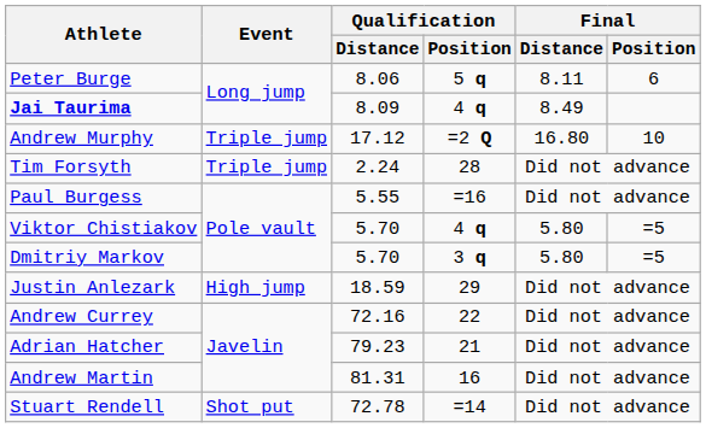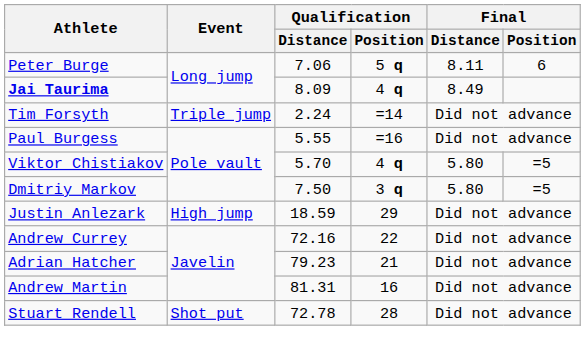Peter Burge | Qualification / Distance: 8.06 -> 7.06
- row: Andrew Murphy | Triple jump | 17.12 | =2 Q | 16.80 | 10
Tim Forsyth | Qualification / Position: 28 -> =14
Dmitriy Markov | Qualification / Distance: 5.70 -> 7.50
Stuart Rendell | Qualification / Position: =14 -> 28
